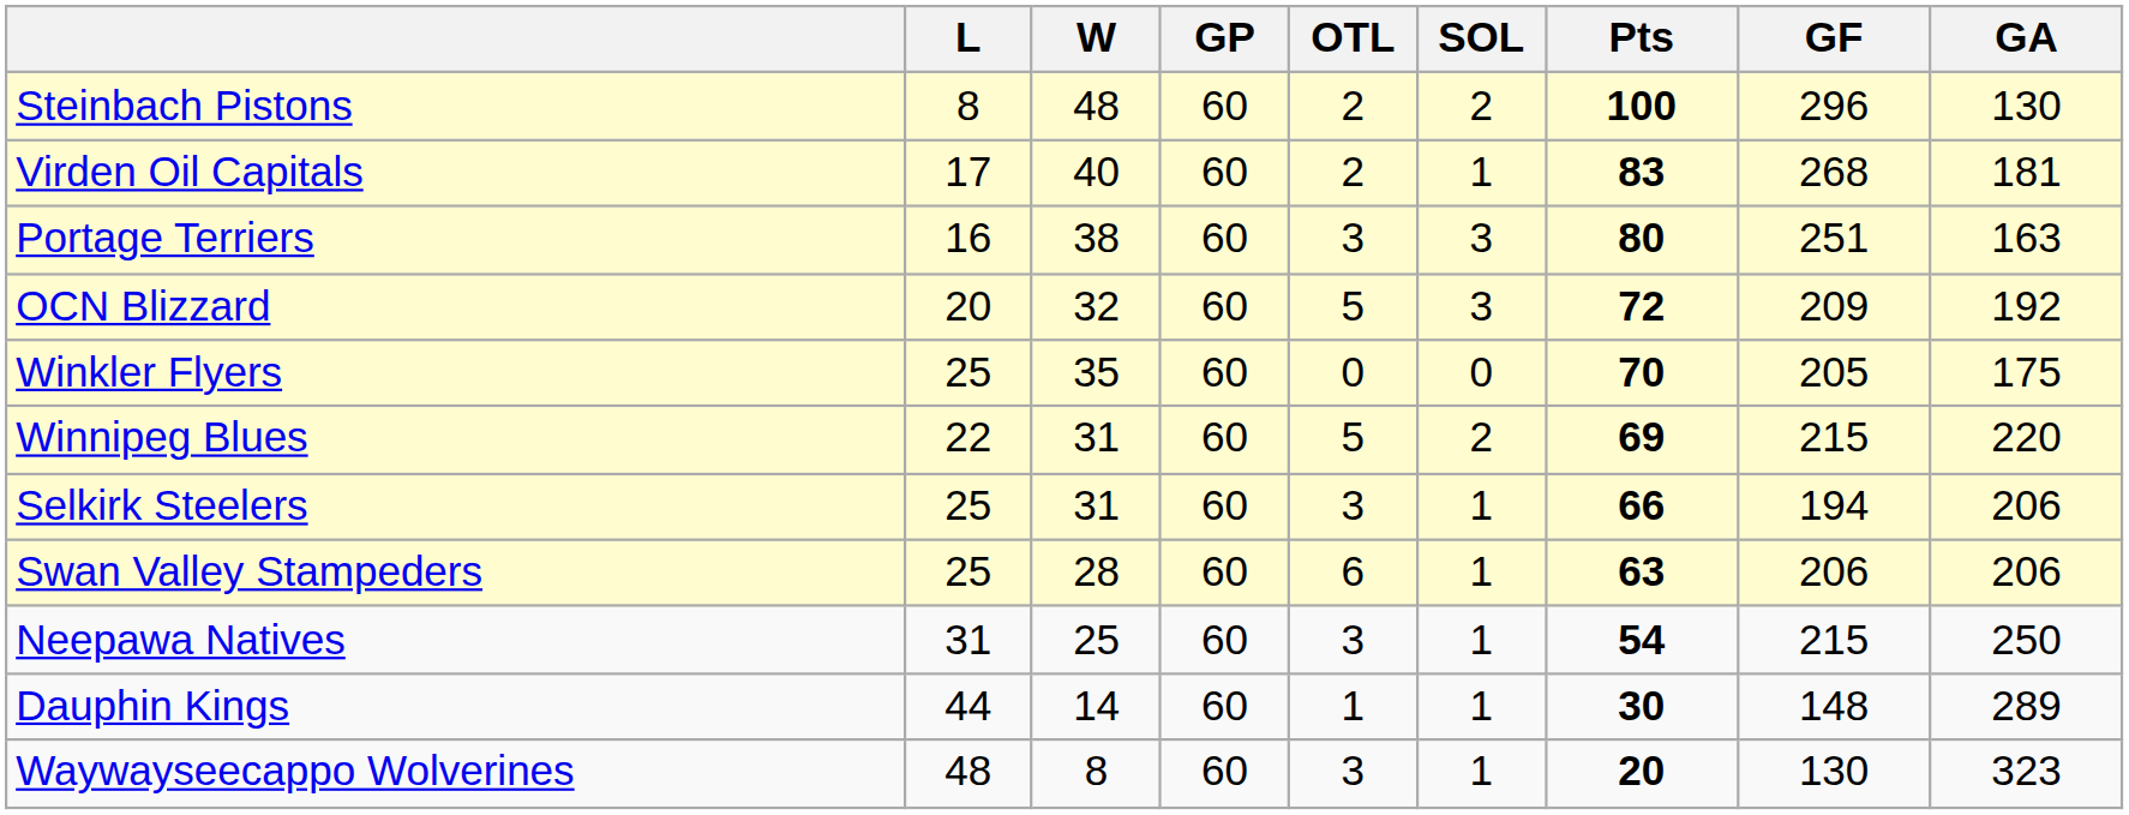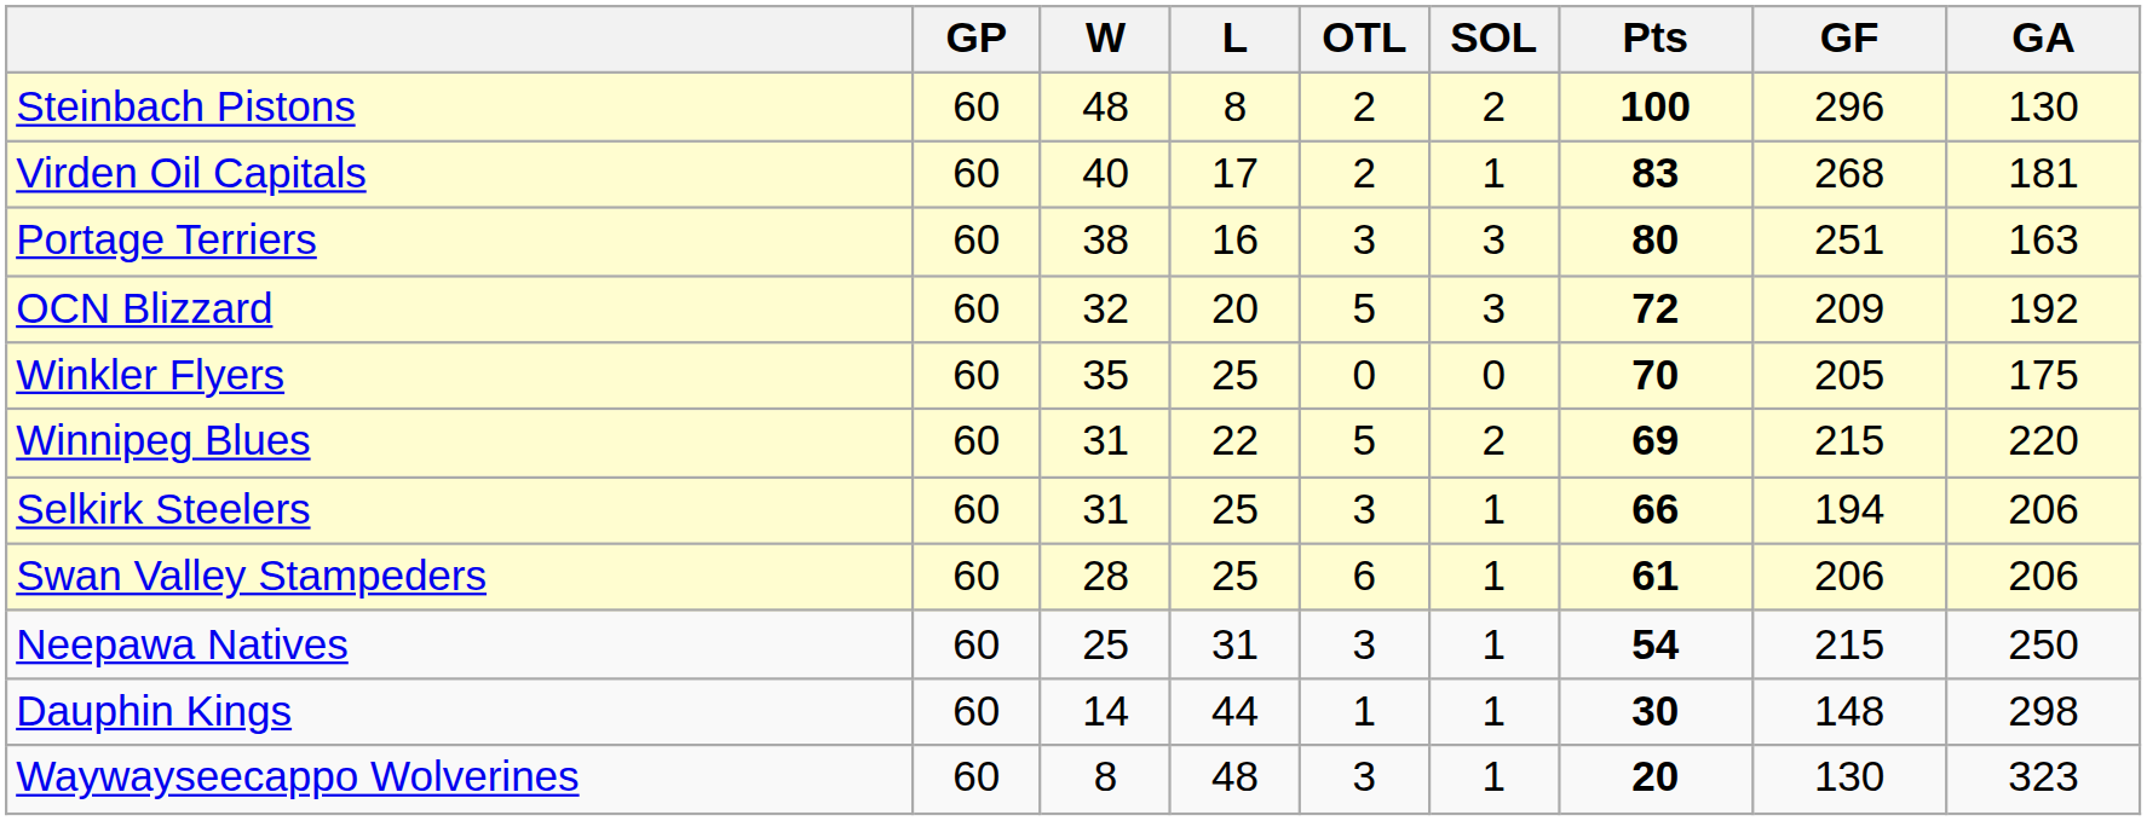columns swapped: GP <-> L
Swan Valley Stampeders | Pts: 63 -> 61
Dauphin Kings | GA: 289 -> 298
